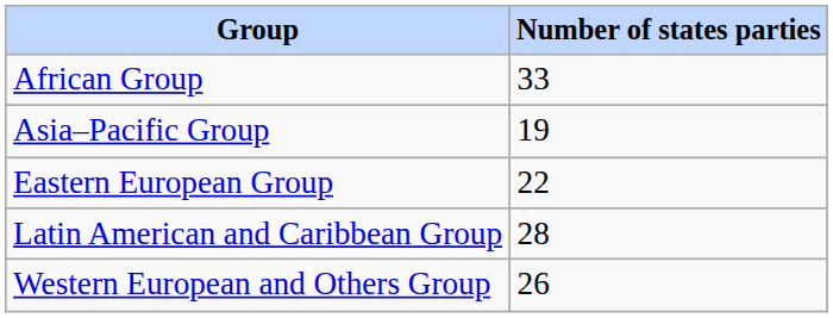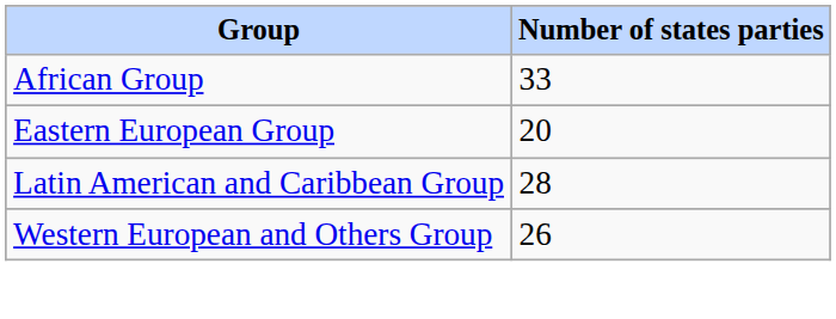- row: Asia–Pacific Group | 19
Eastern European Group | Number of states parties: 22 -> 20
